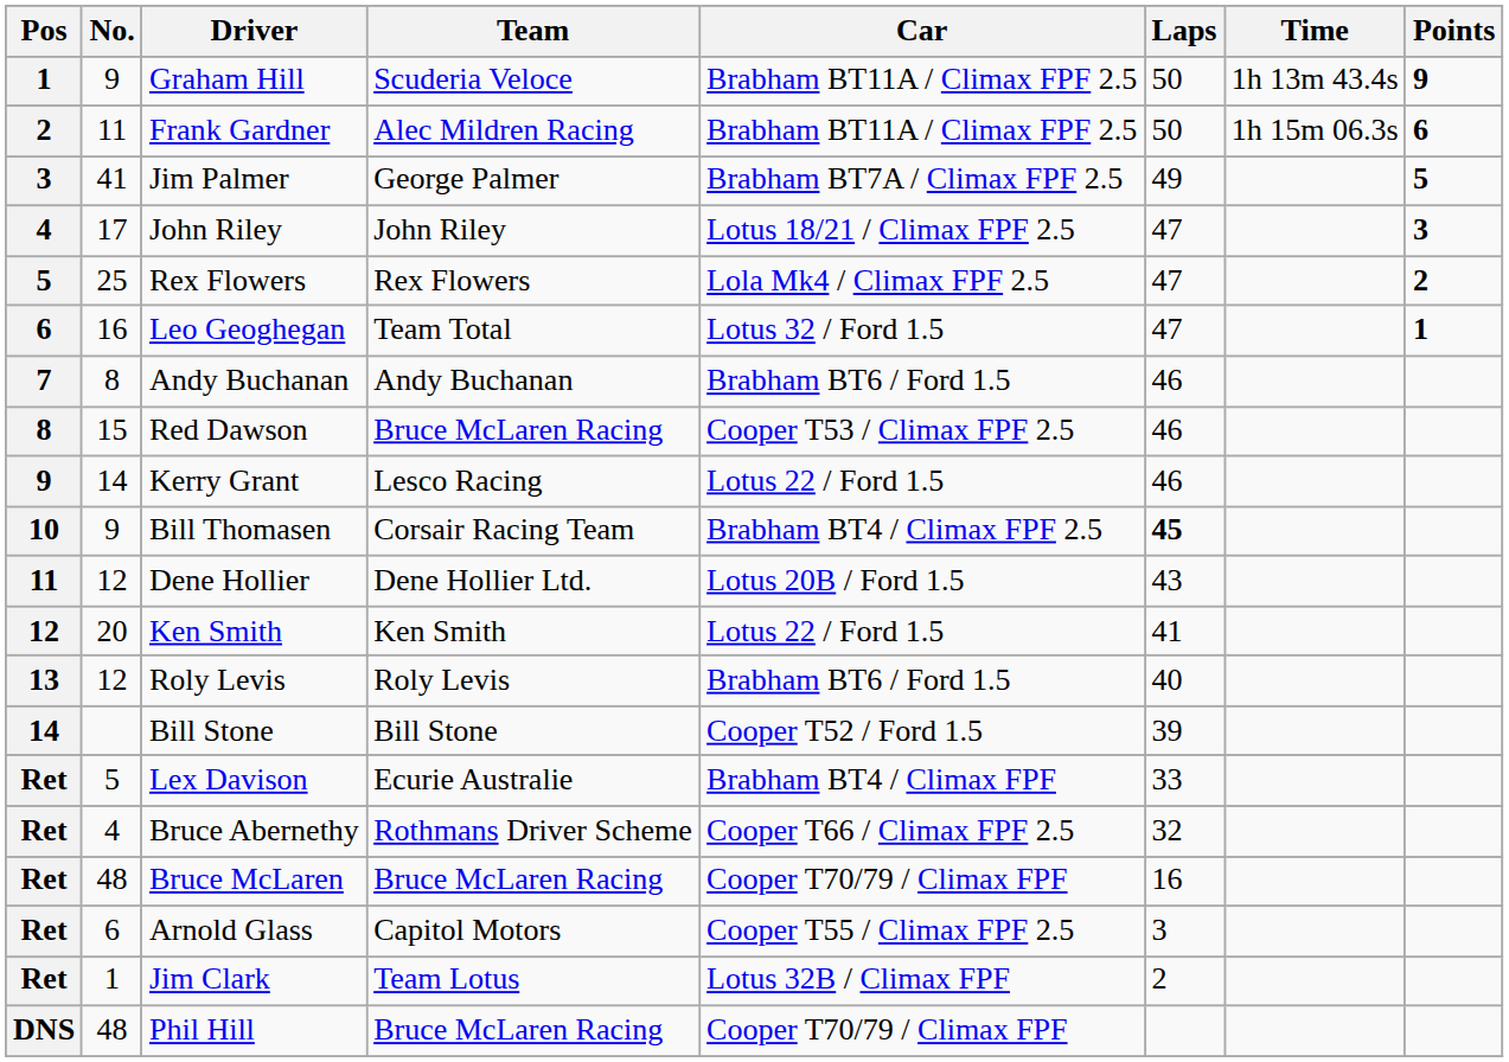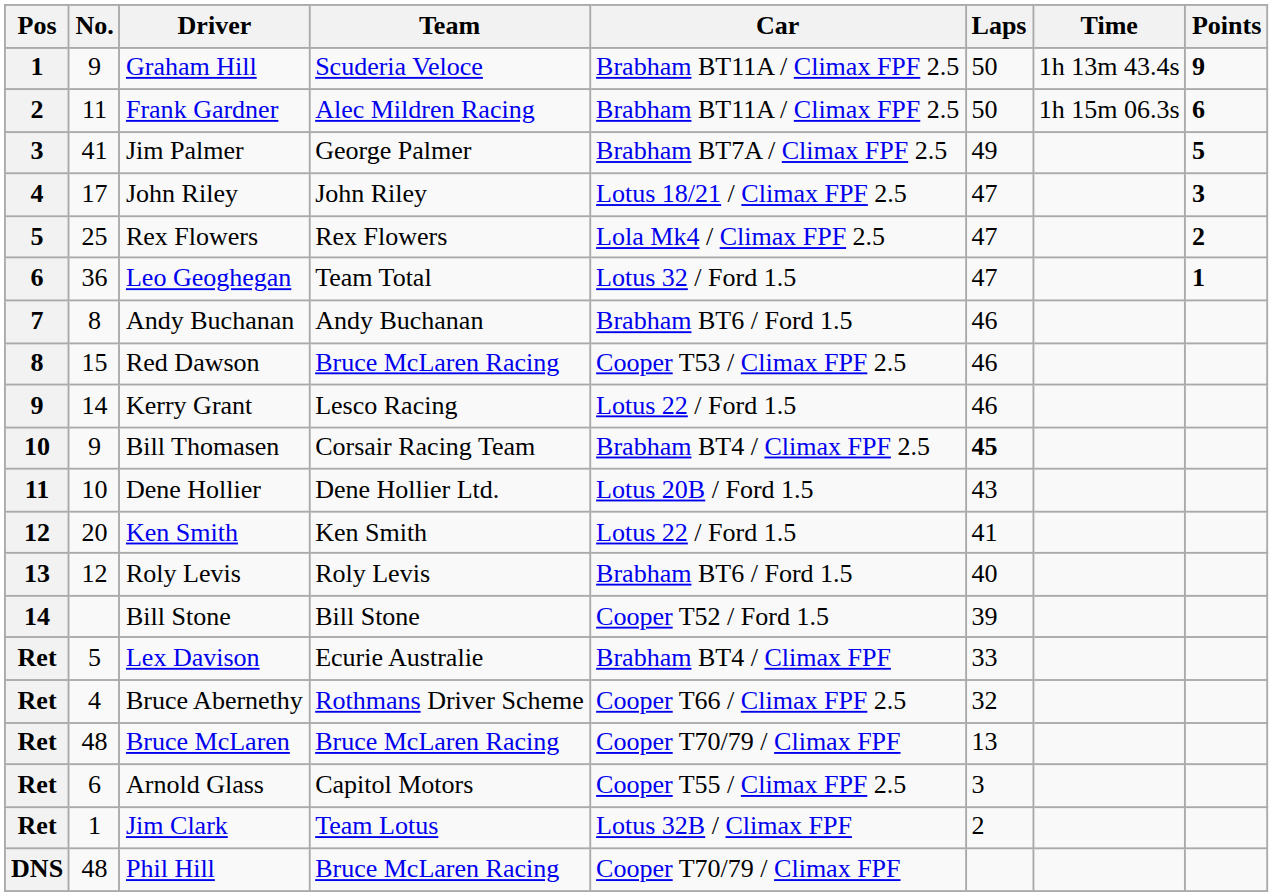Leo Geoghegan | No.: 16 -> 36
Dene Hollier | No.: 12 -> 10
Bruce McLaren | Laps: 16 -> 13
